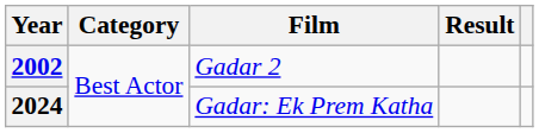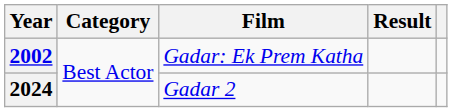2002 | Film: Gadar 2 -> Gadar: Ek Prem Katha
2024 | Film: Gadar: Ek Prem Katha -> Gadar 2
